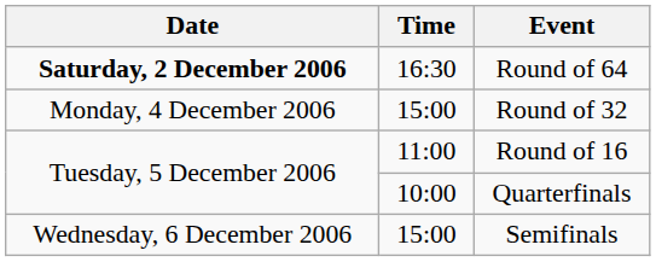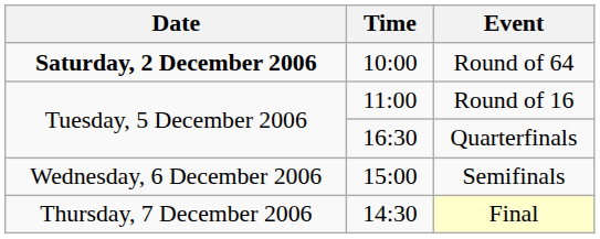Round of 64 | Time: 16:30 -> 10:00
- row: Monday, 4 December 2006 | 15:00 | Round of 32
Quarterfinals | Time: 10:00 -> 16:30
+ row: Thursday, 7 December 2006 | 14:30 | Final
